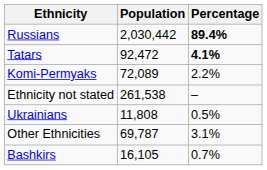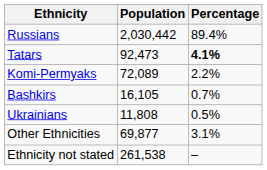Russians | Percentage: bold -> normal
Tatars | Population: 92,472 -> 92,473
rows swapped: Bashkirs <-> Ethnicity not stated
Other Ethnicities | Population: 69,787 -> 69,877
